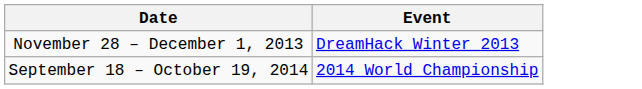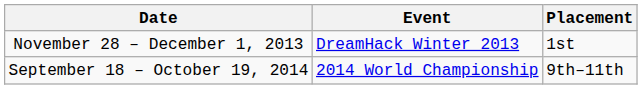+ column: Placement | 1st | 9th–11th
